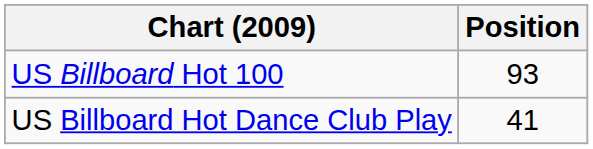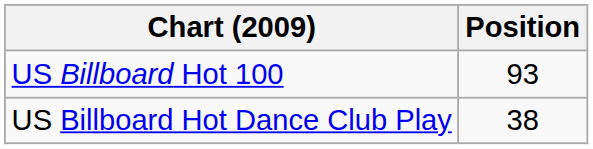US Billboard Hot Dance Club Play | Position: 41 -> 38
